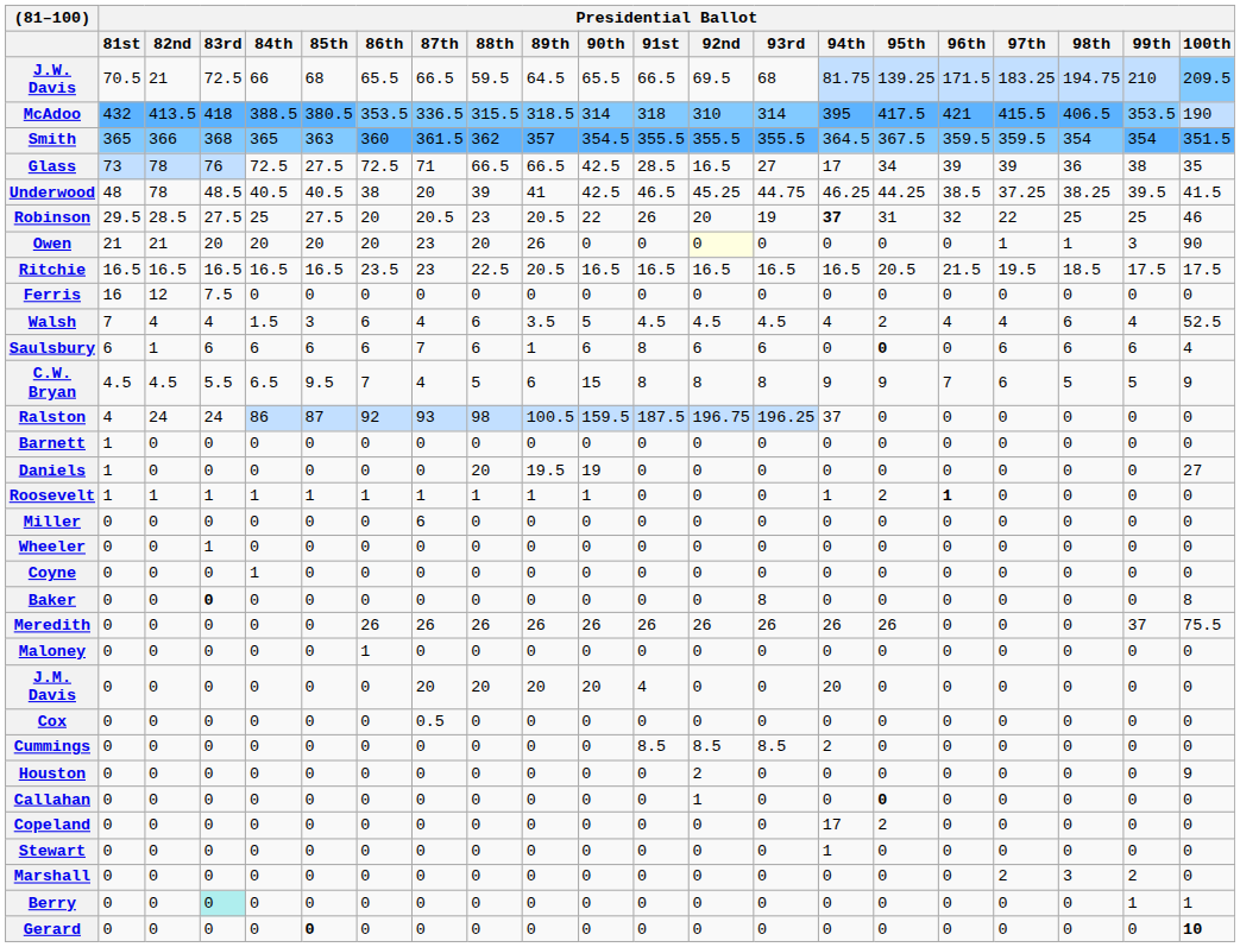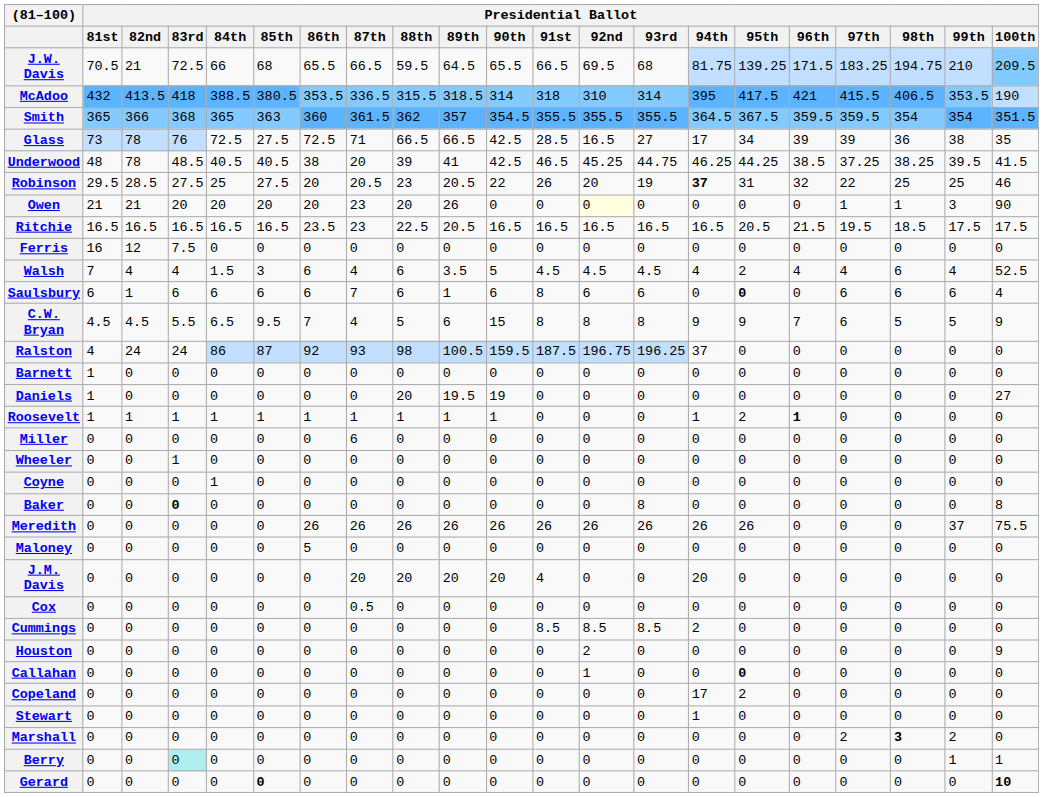Maloney | Presidential Ballot / 86th: 1 -> 5
Marshall | Presidential Ballot / 98th: normal -> bold
